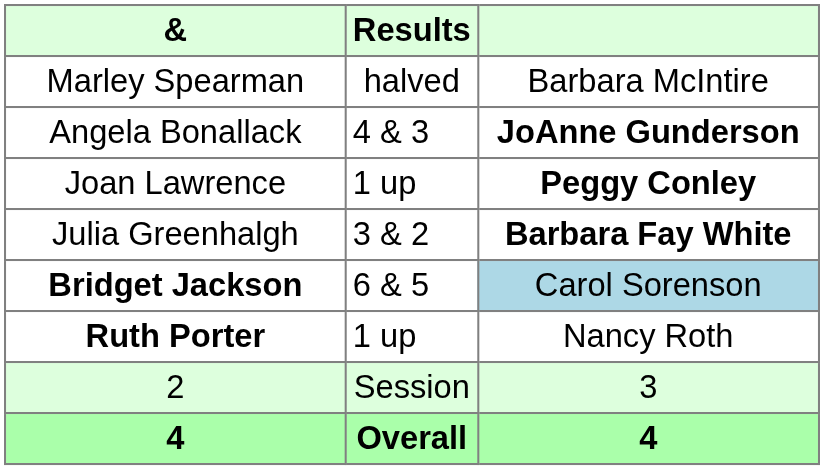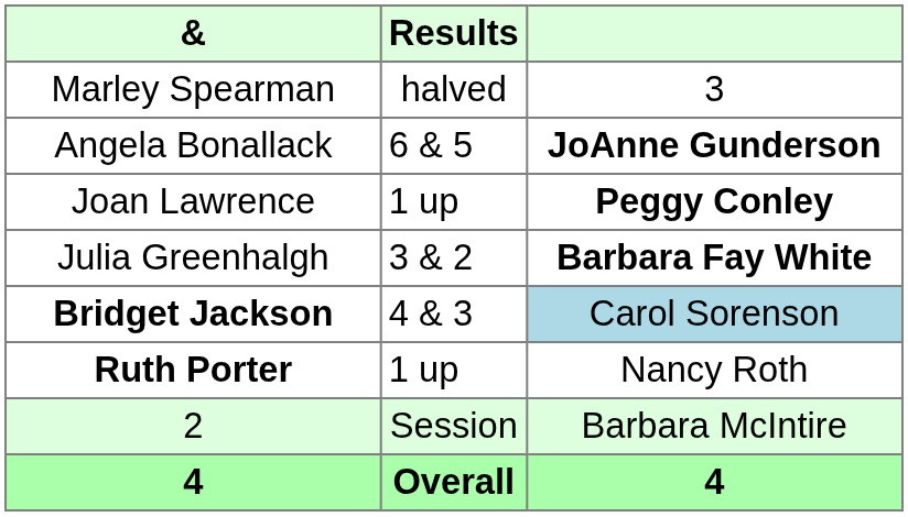Marley Spearman | column 3: Barbara McIntire -> 3
Angela Bonallack | Results: 4 & 3 -> 6 & 5
Bridget Jackson | Results: 6 & 5 -> 4 & 3
2 | column 3: 3 -> Barbara McIntire
